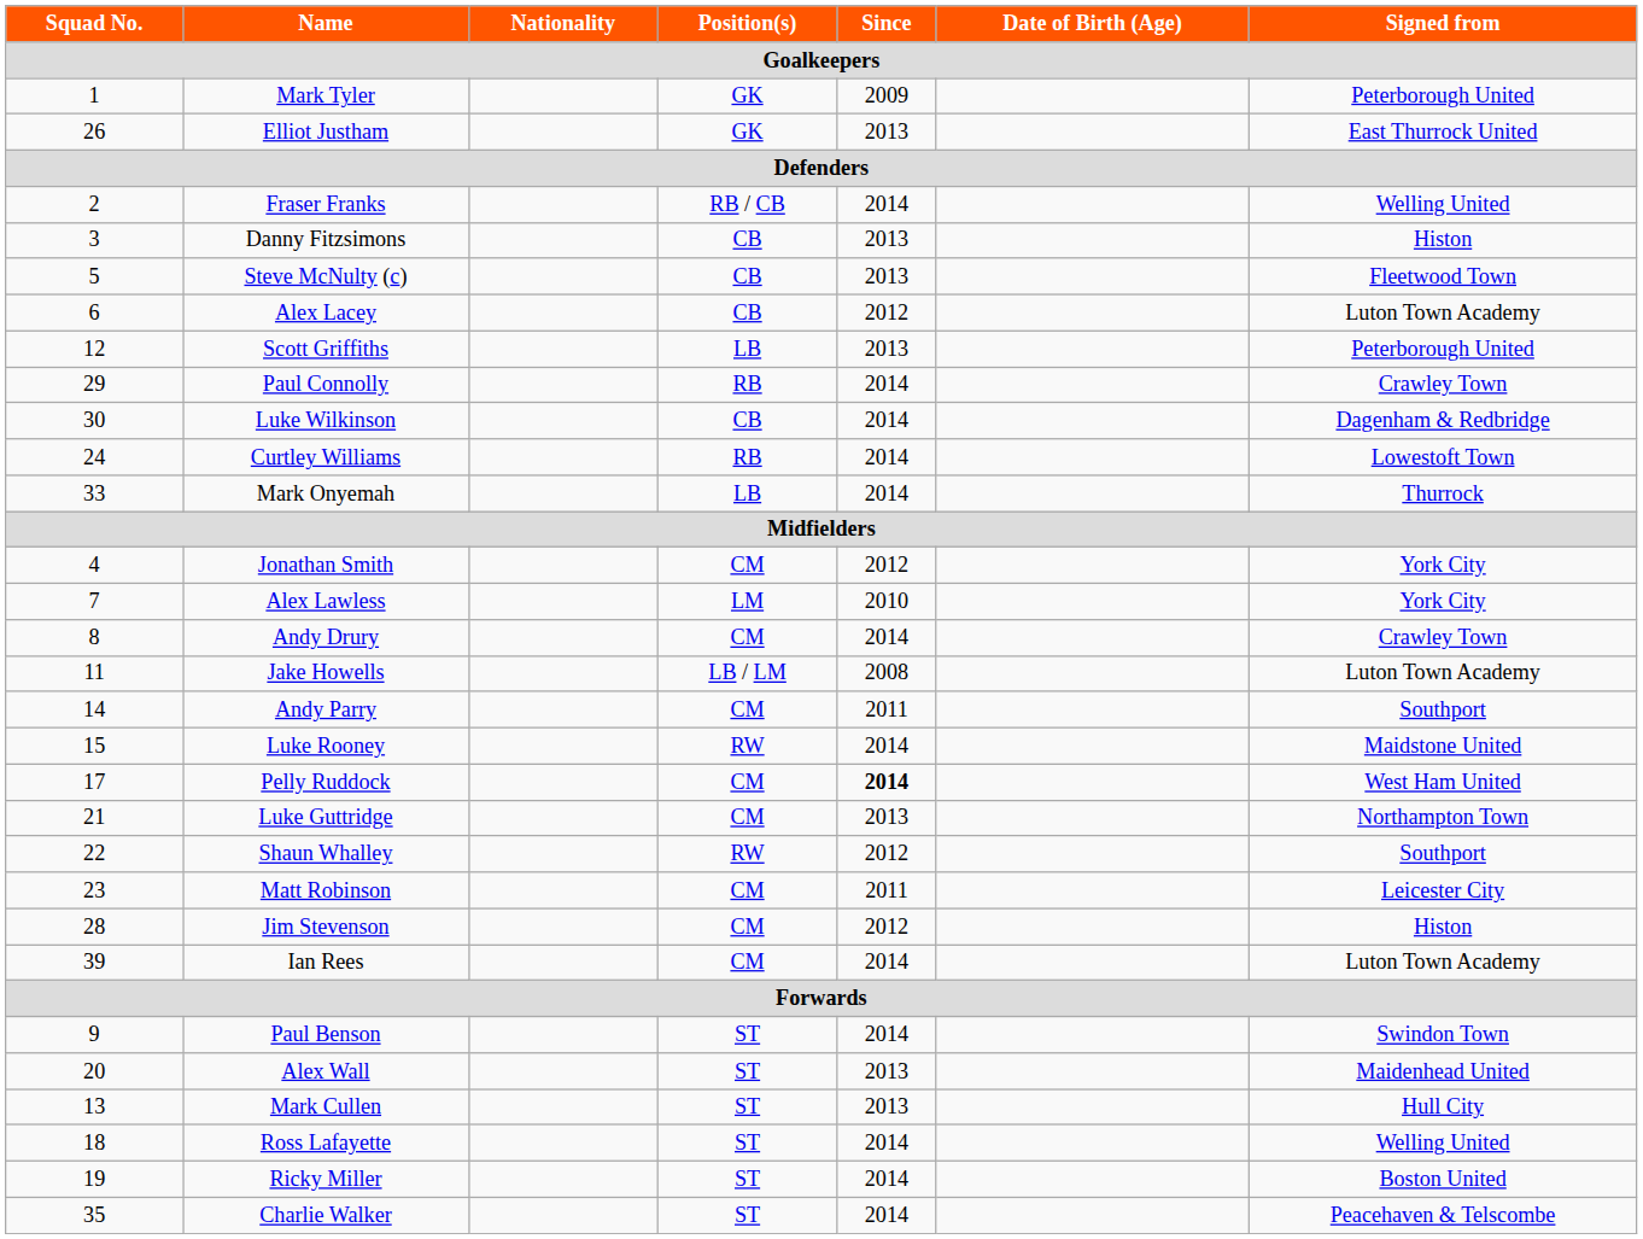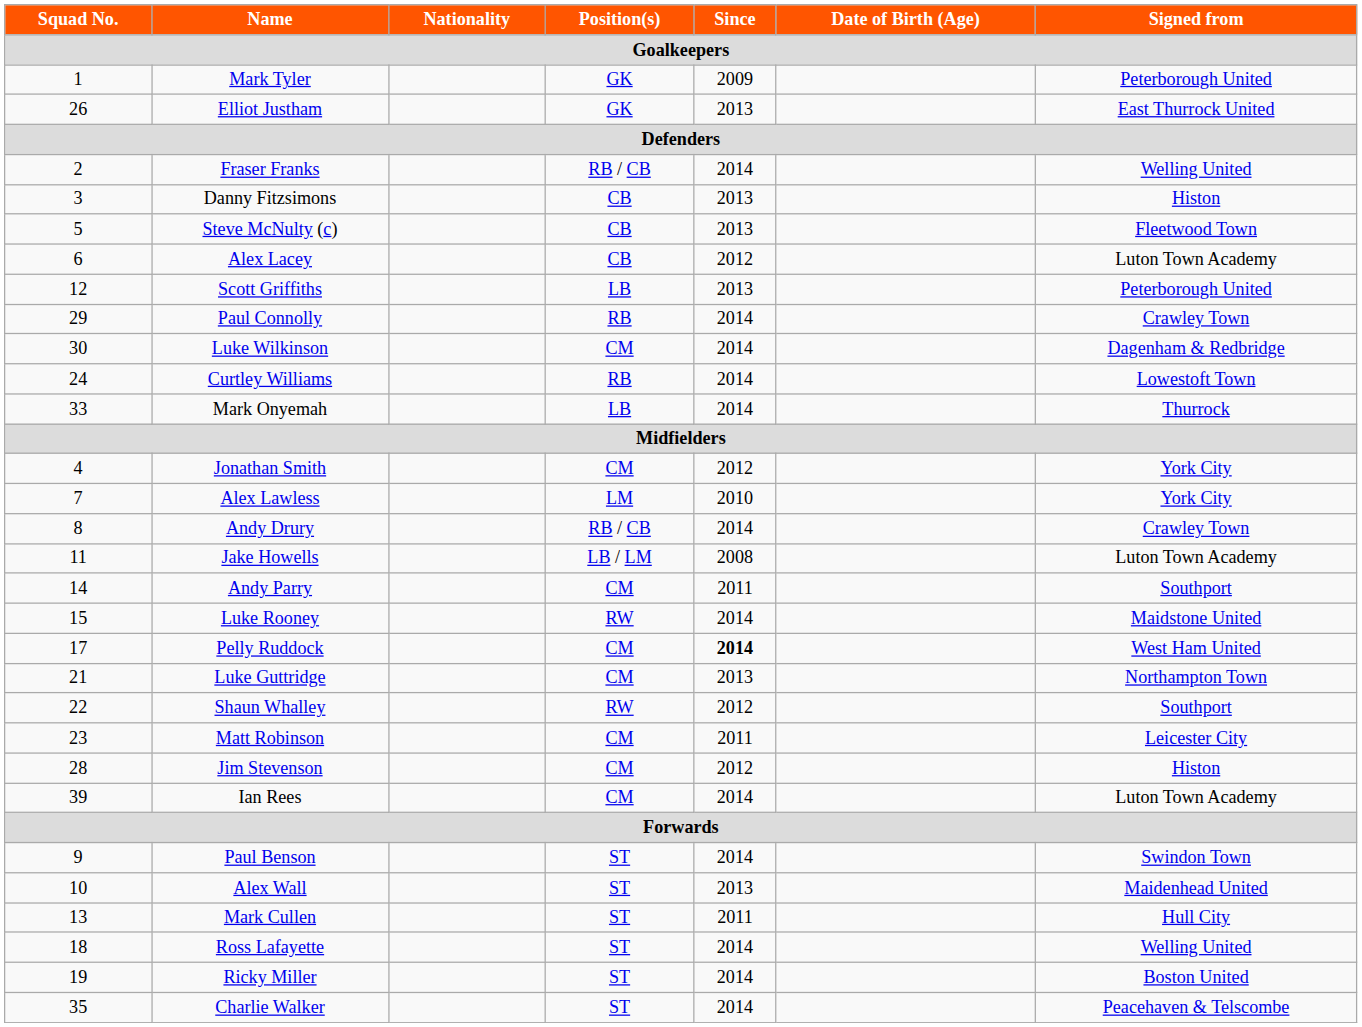Luke Wilkinson | Position(s): CB -> CM
Andy Drury | Position(s): CM -> RB / CB
Alex Wall | Squad No.: 20 -> 10
Mark Cullen | Since: 2013 -> 2011
